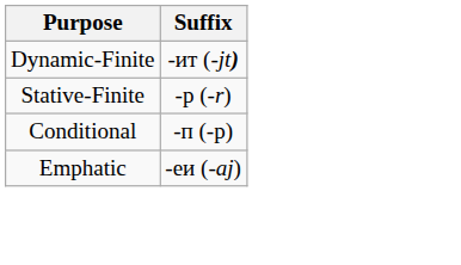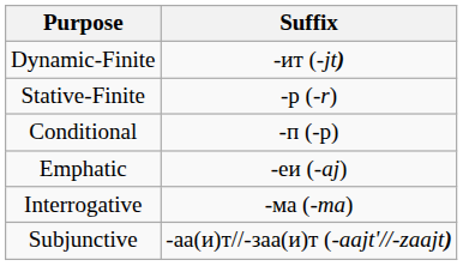+ row: Interrogative | -ма (-ma)
+ row: Subjunctive | -аа(и)т//-заа(и)т (-aajt'//-zaajt)
